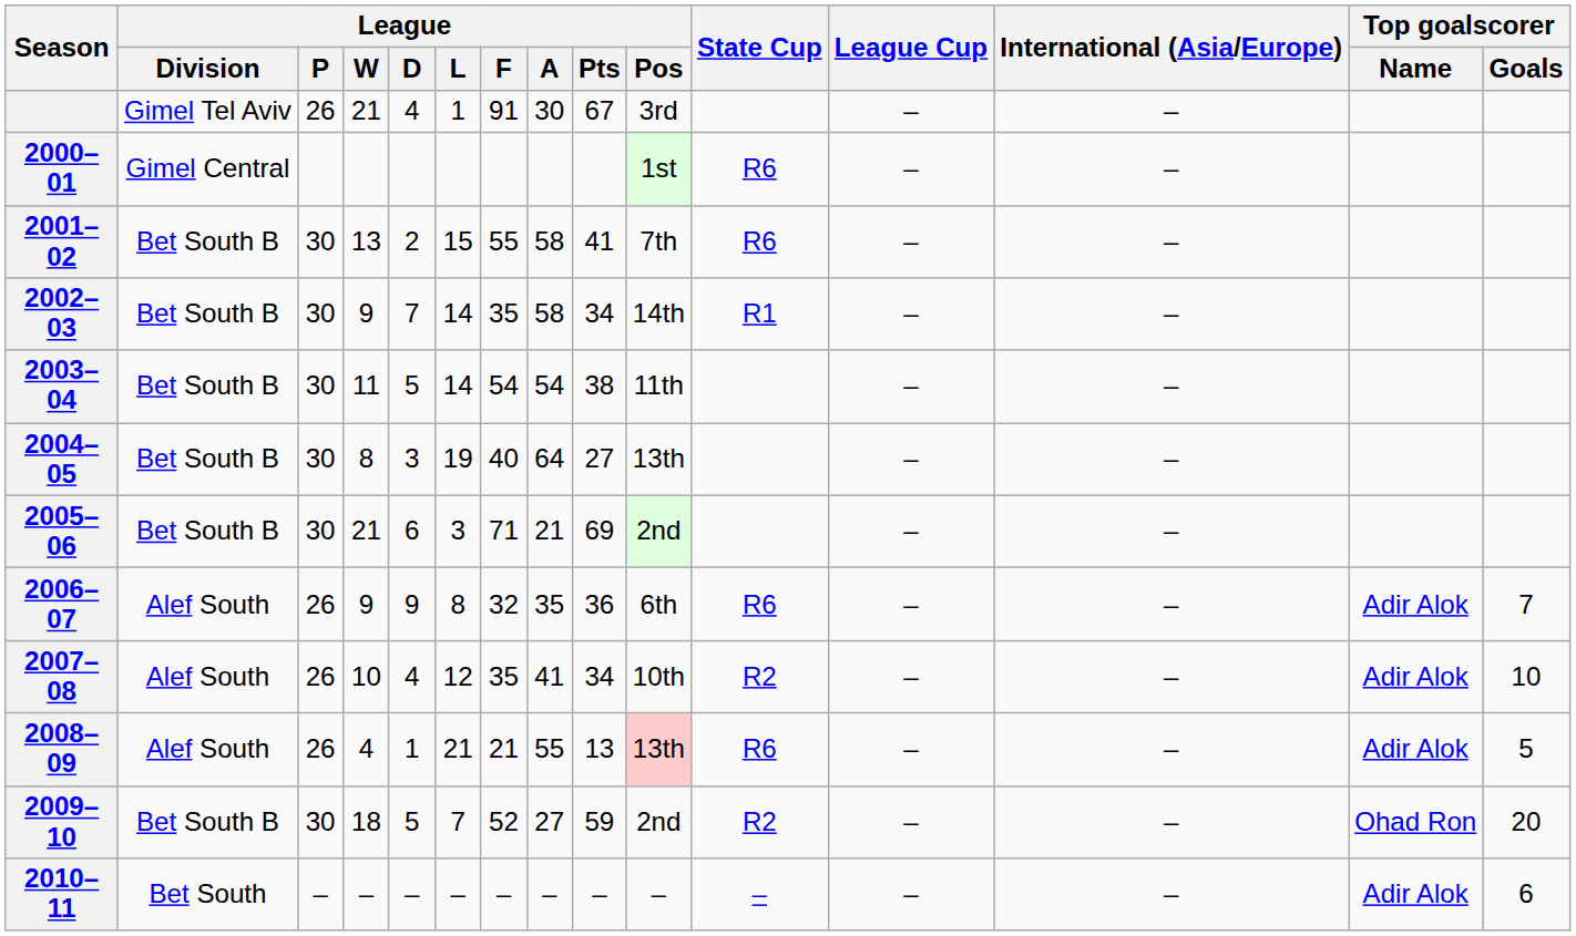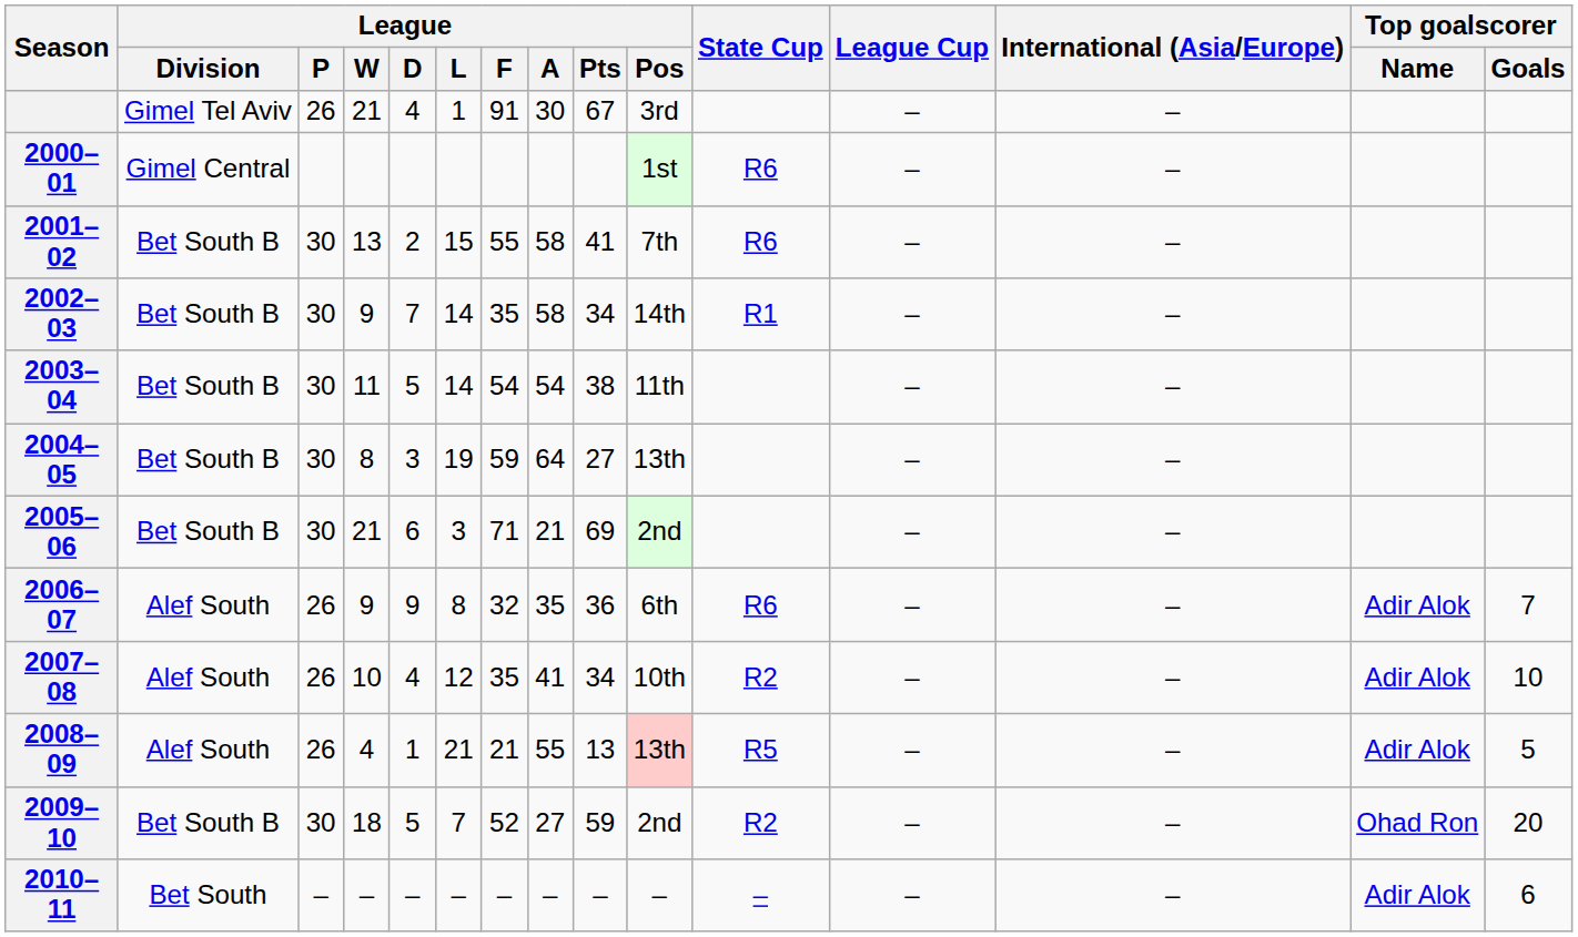2004–05 | League / F: 40 -> 59
2008–09 | State Cup: R6 -> R5
